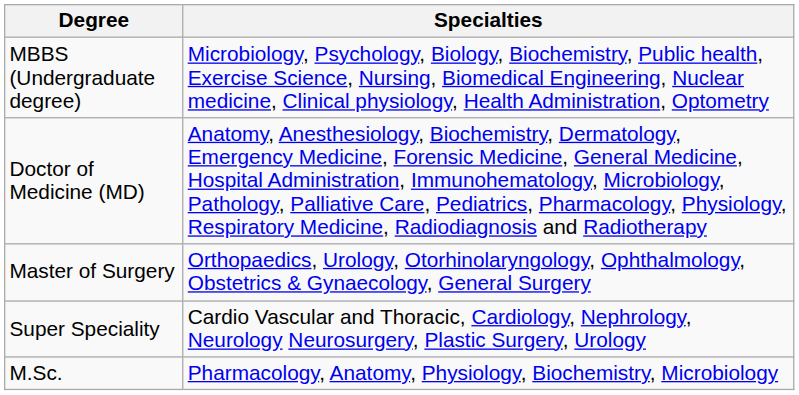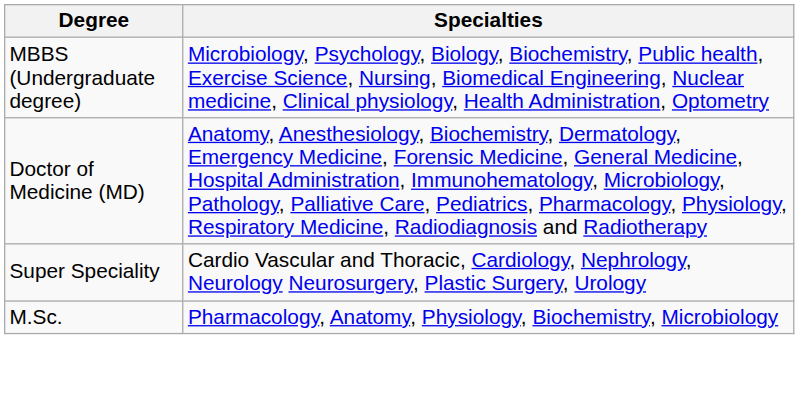- row: Master of Surgery | Orthopaedics, Urology, Otorhinolaryngology, Ophthalmology, Obstetrics & Gynaecology, General Surgery
